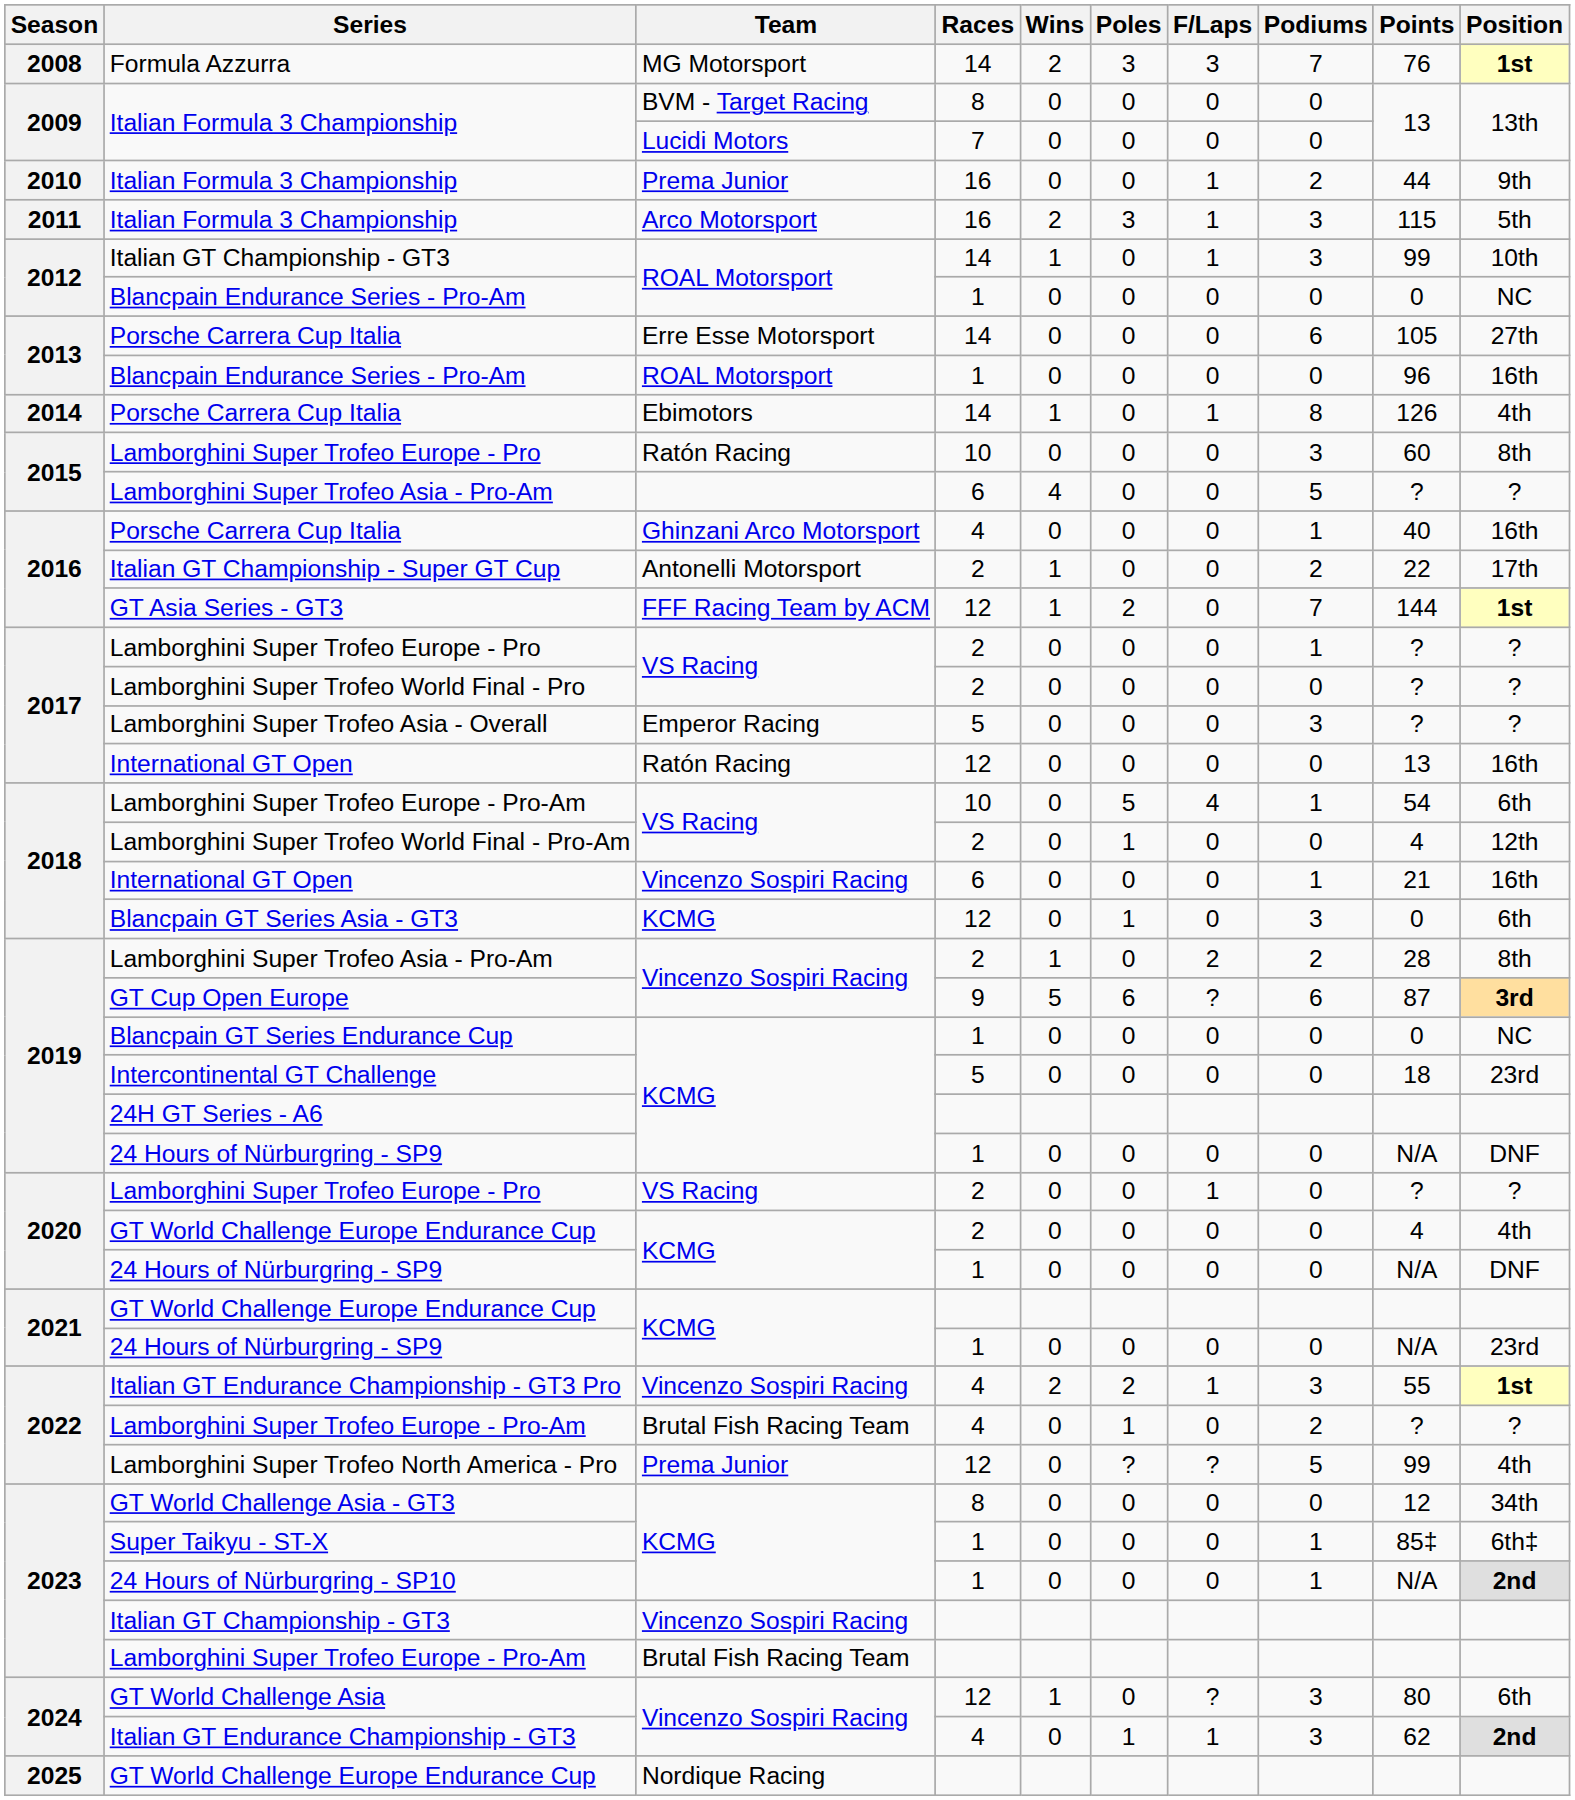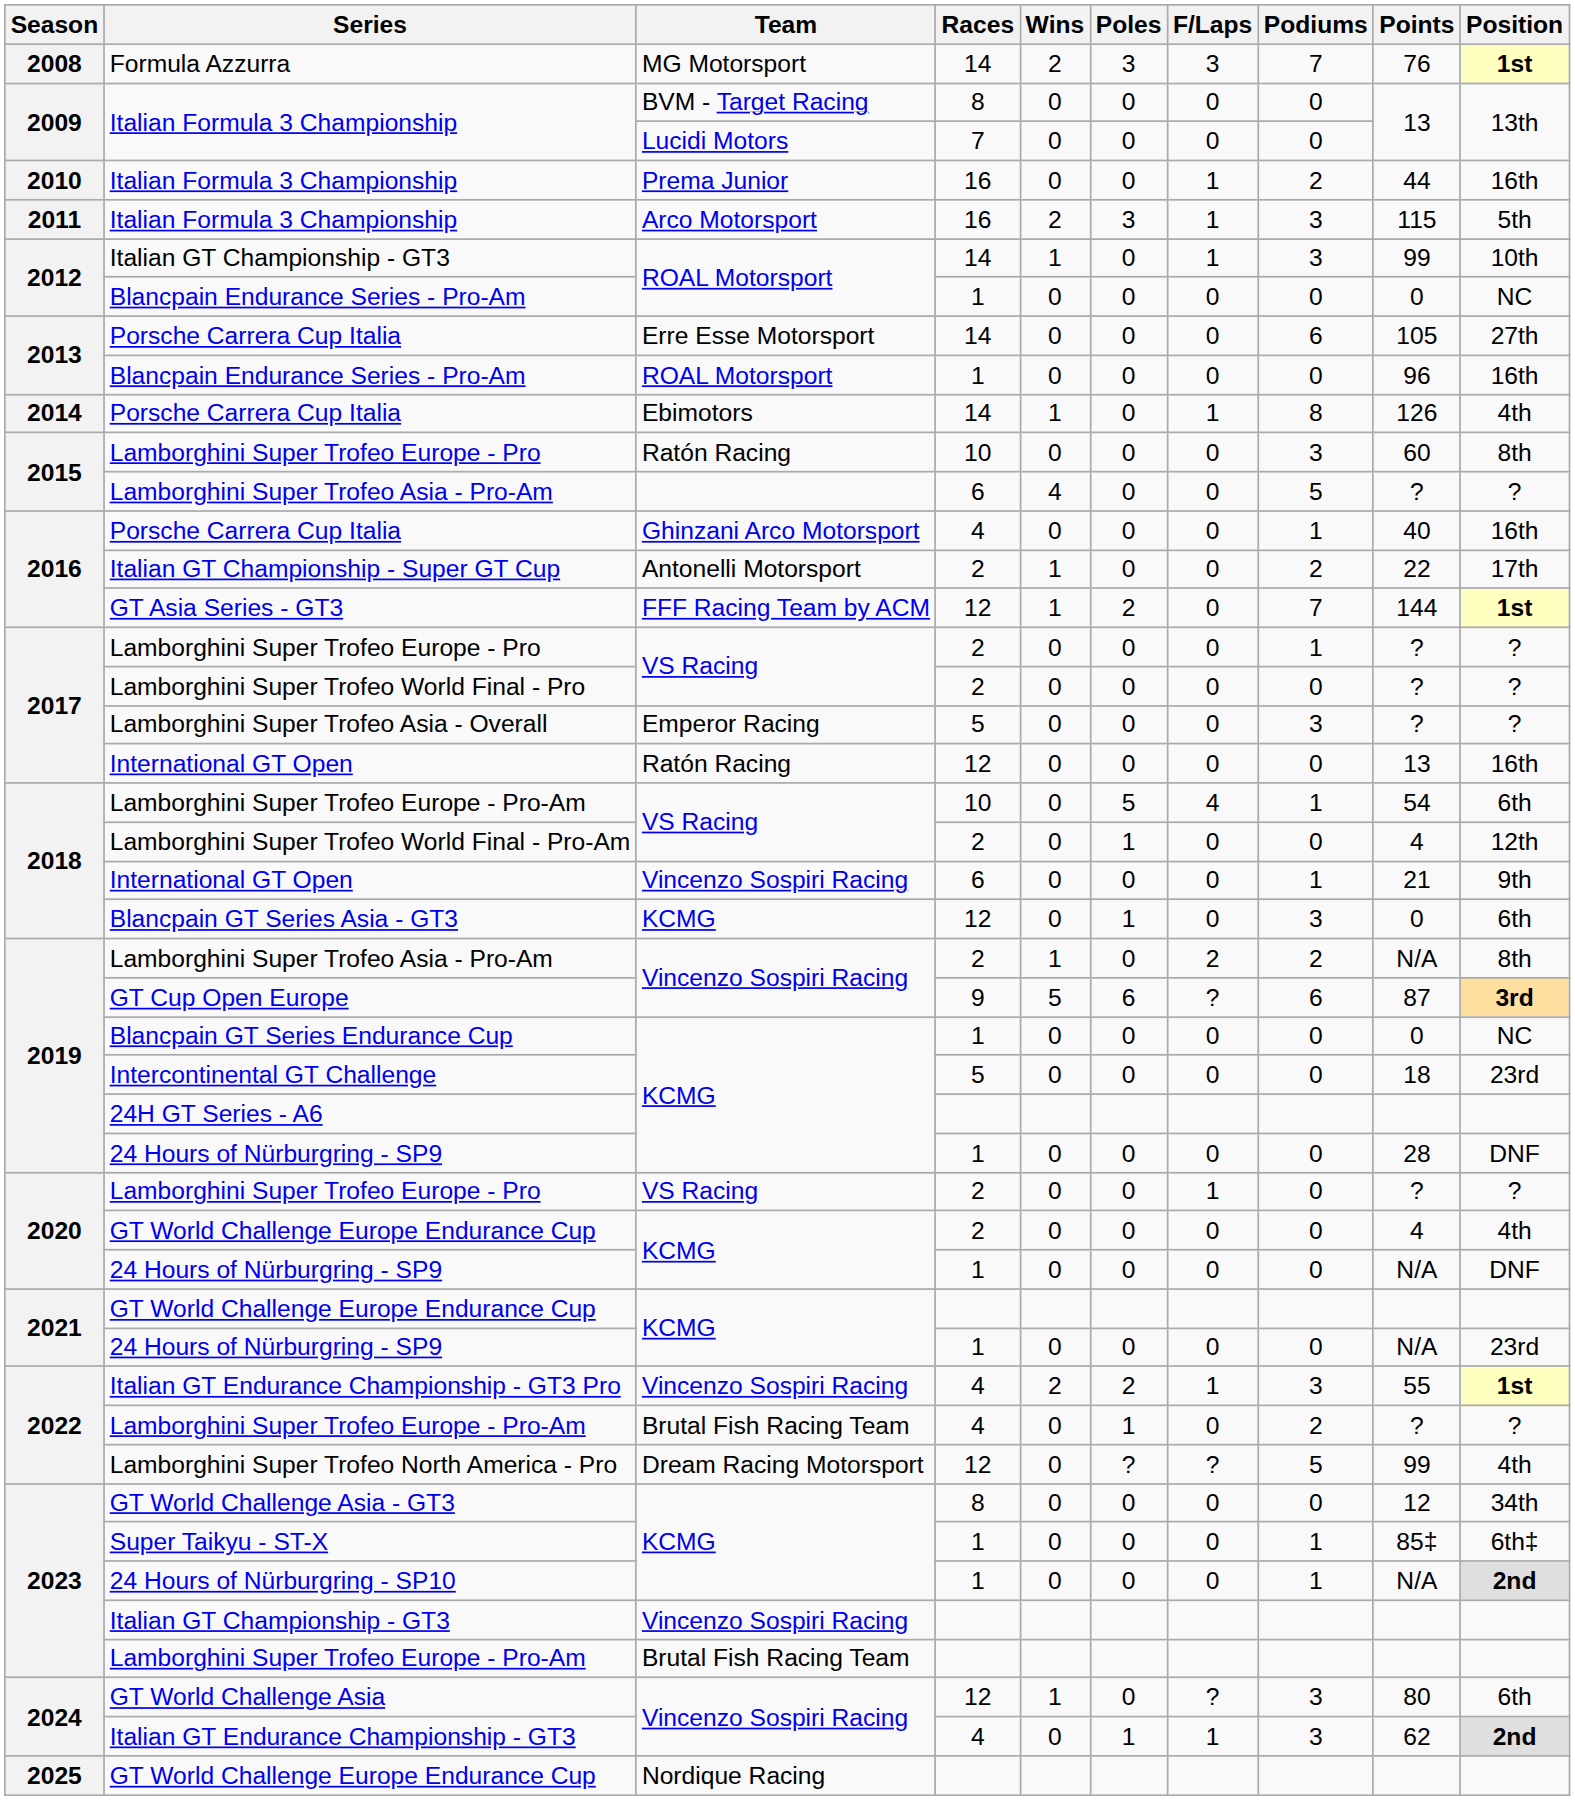2010 / Italian Formula 3 Championship | Position: 9th -> 16th
2018 / International GT Open | Position: 16th -> 9th
2019 / Lamborghini Super Trofeo Asia - Pro-Am | Points: 28 -> N/A
2019 / 24 Hours of Nürburgring - SP9 | Points: N/A -> 28
Lamborghini Super Trofeo North America - Pro | Team: Prema Junior -> Dream Racing Motorsport
